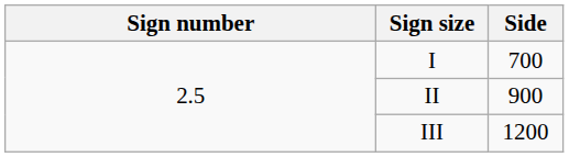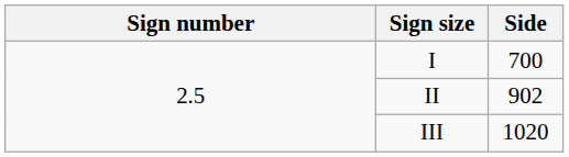II | Side: 900 -> 902
III | Side: 1200 -> 1020
